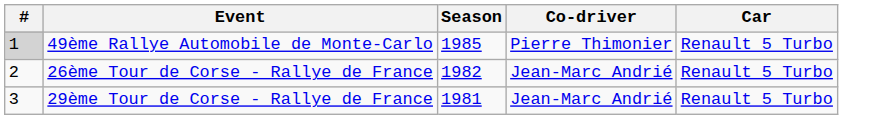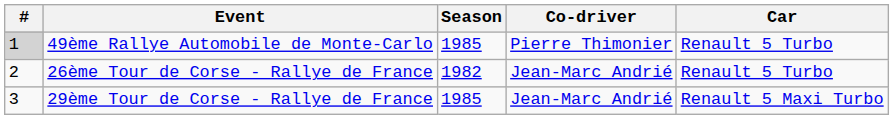29ème Tour de Corse - Rallye de France | Season: 1981 -> 1985
29ème Tour de Corse - Rallye de France | Car: Renault 5 Turbo -> Renault 5 Maxi Turbo
